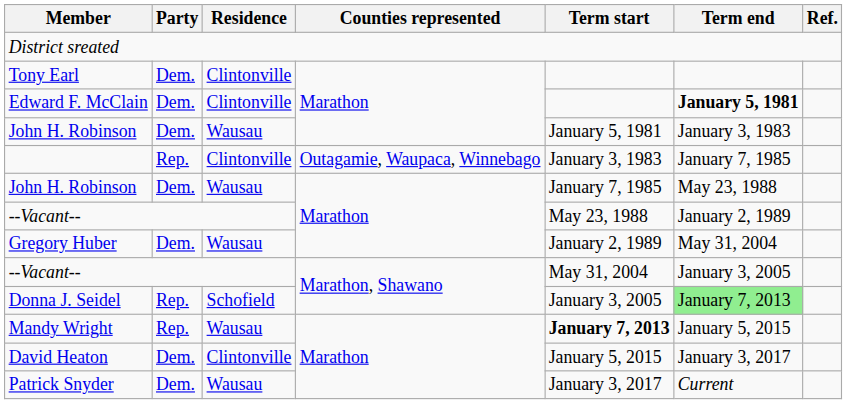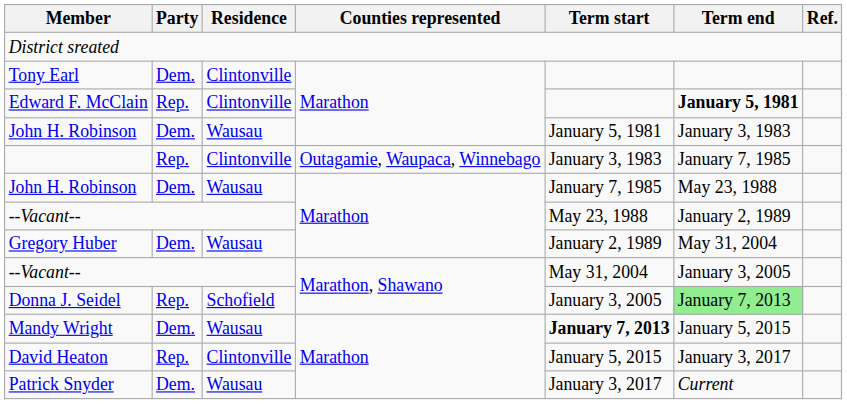Edward F. McClain | Party: Dem. -> Rep.
Mandy Wright | Party: Rep. -> Dem.
David Heaton | Party: Dem. -> Rep.
